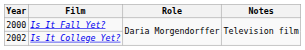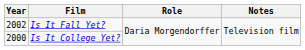Is It Fall Yet? | Year: 2000 -> 2002
Is It College Yet? | Year: 2002 -> 2000
